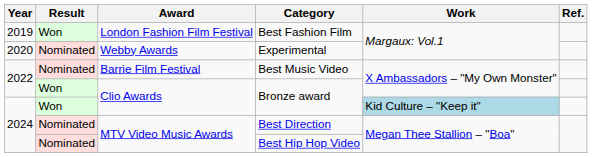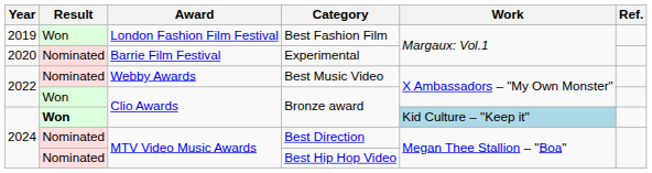Experimental | Award: Webby Awards -> Barrie Film Festival
Best Music Video | Award: Barrie Film Festival -> Webby Awards
2024 / Bronze award | Result: normal -> bold
